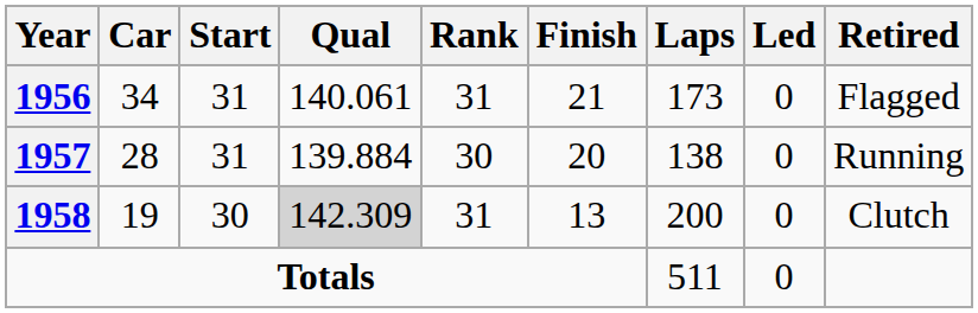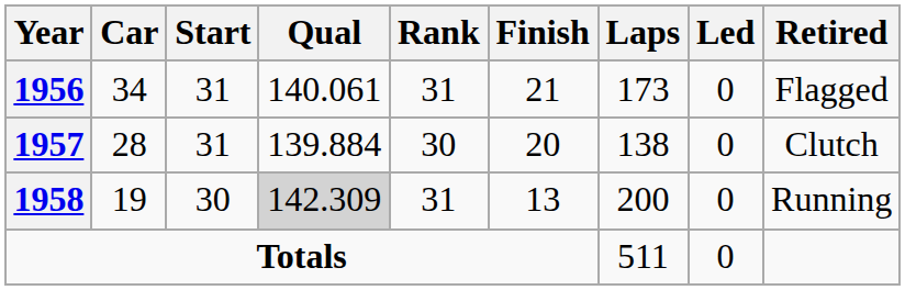1957 | Retired: Running -> Clutch
1958 | Retired: Clutch -> Running
